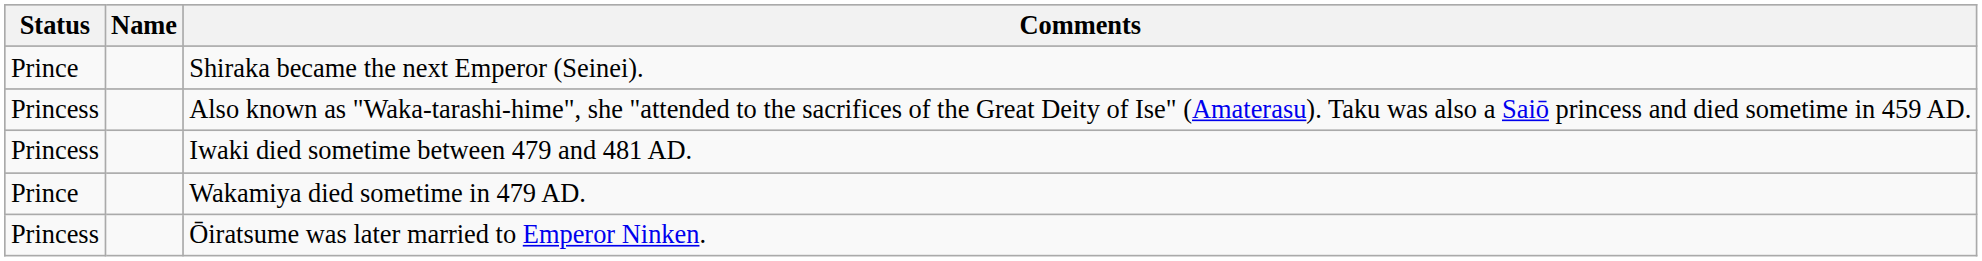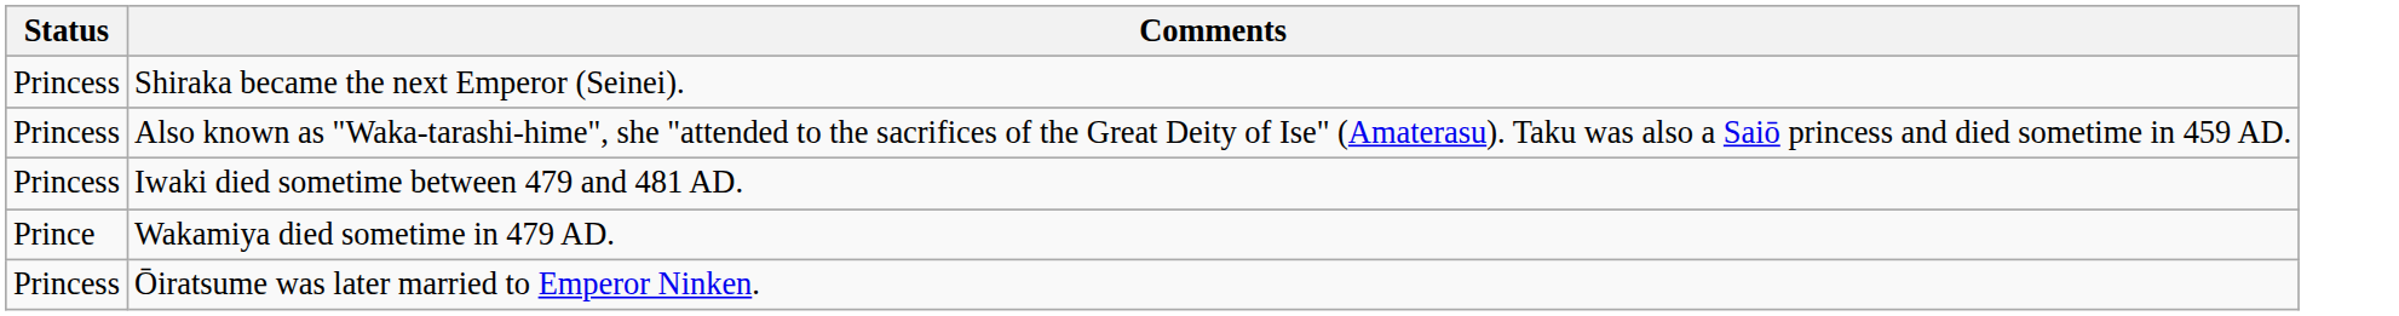- column: Name
Shiraka became the next Emperor (Seinei). | Status: Prince -> Princess
